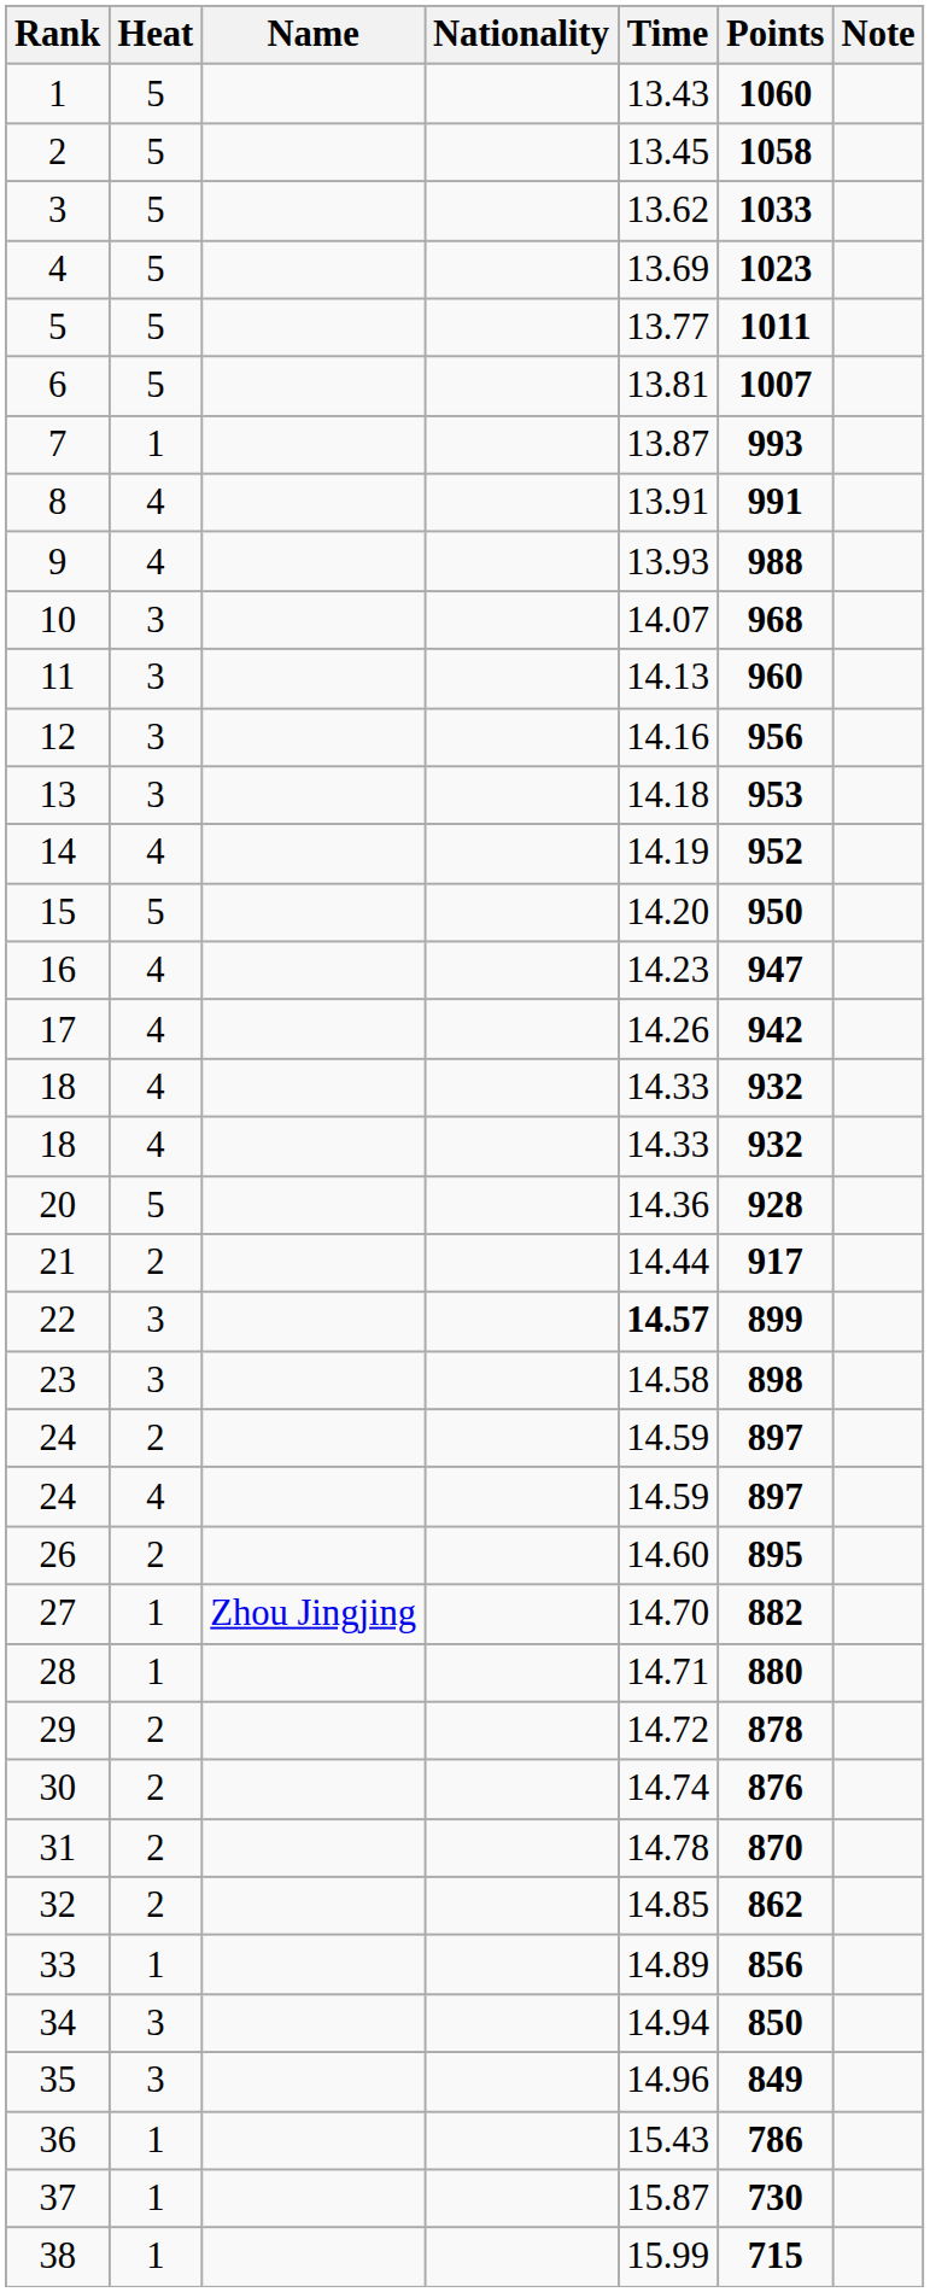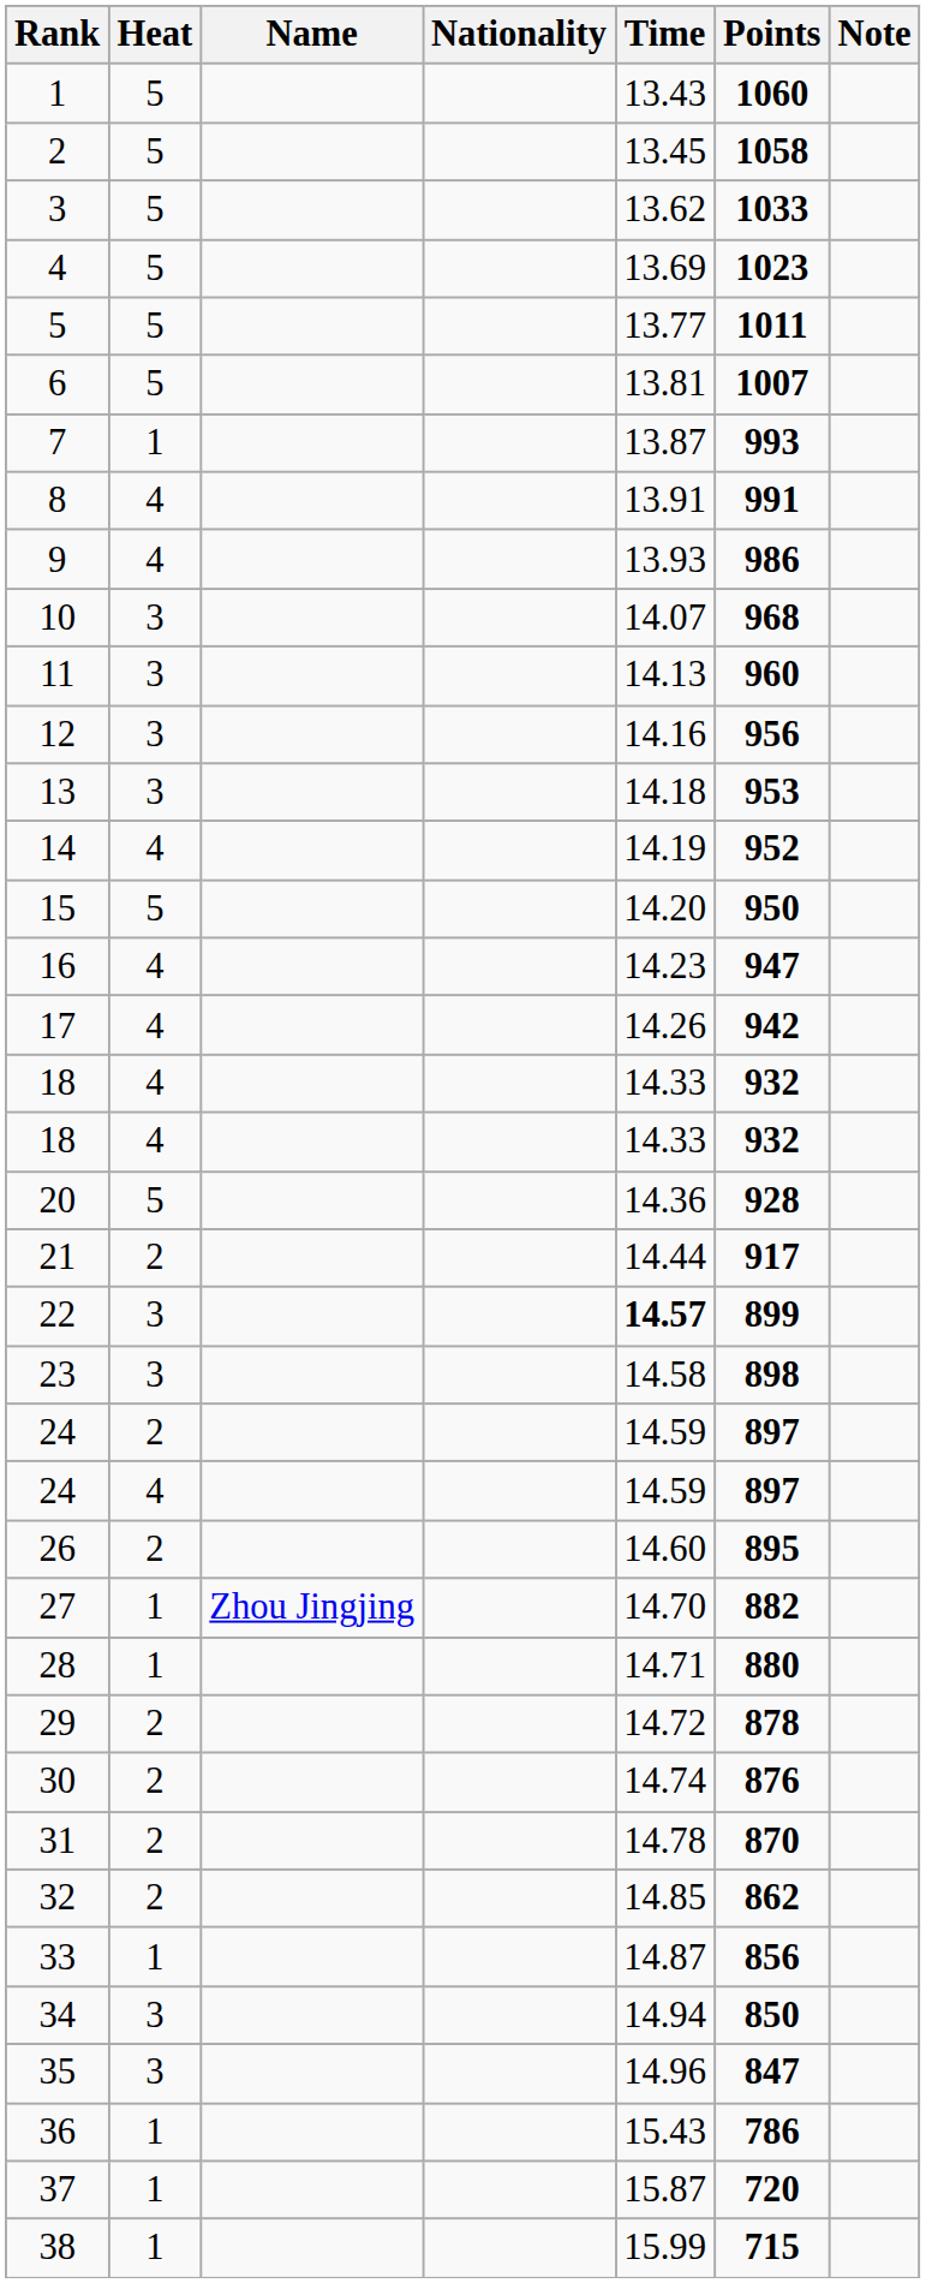9 | Points: 988 -> 986
33 | Time: 14.89 -> 14.87
35 | Points: 849 -> 847
37 | Points: 730 -> 720
